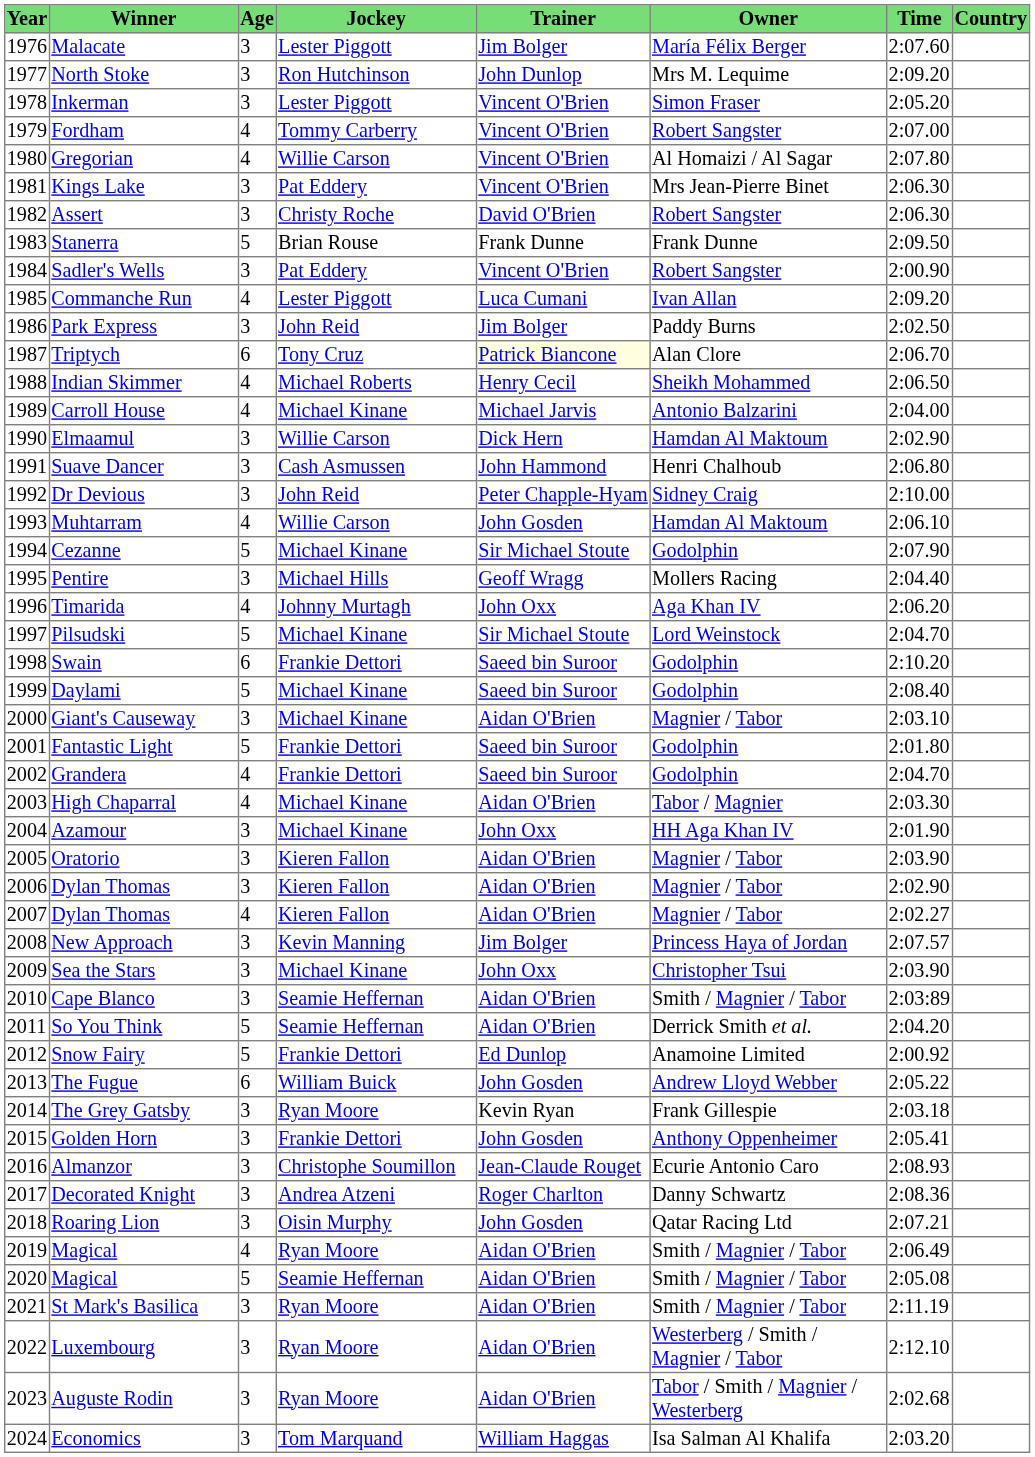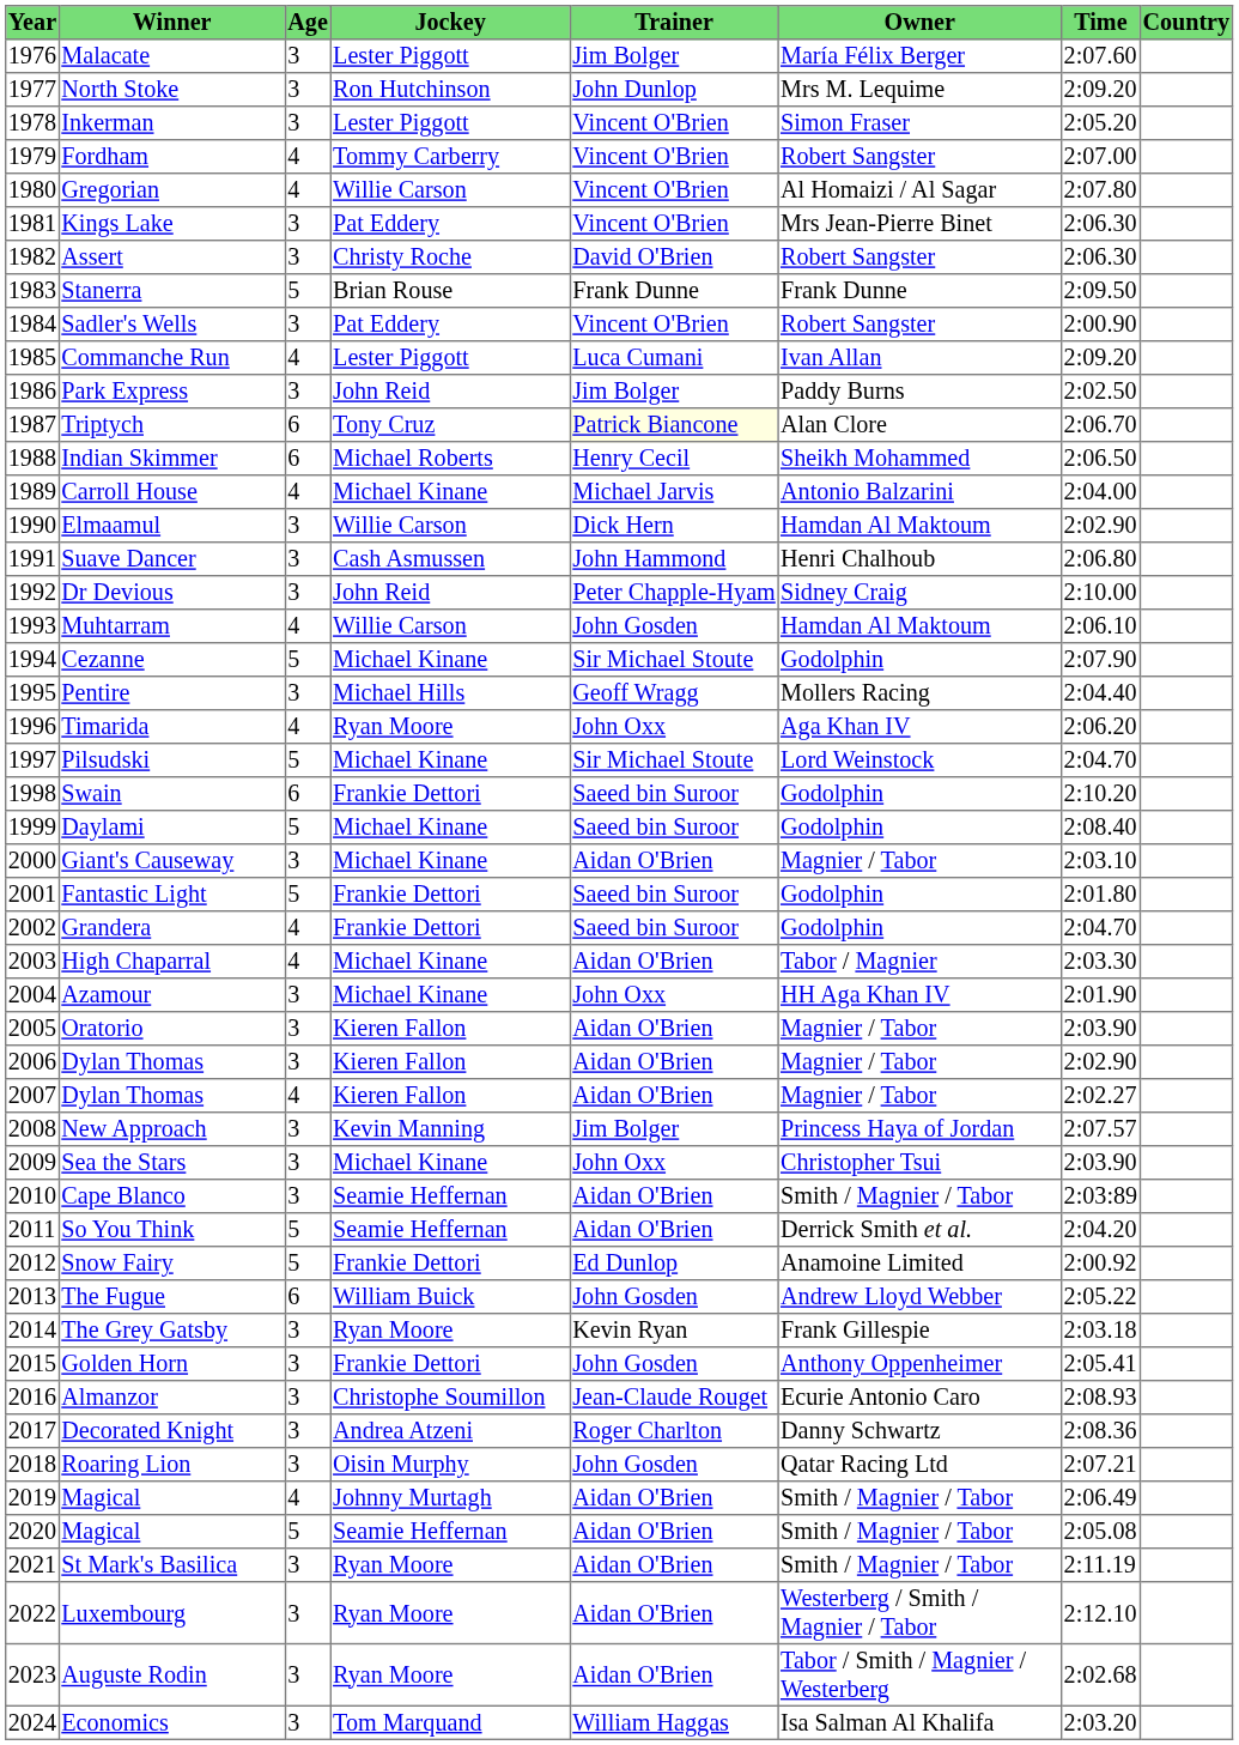Indian Skimmer | Age: 4 -> 6
Timarida | Jockey: Johnny Murtagh -> Ryan Moore
2019 / Magical | Jockey: Ryan Moore -> Johnny Murtagh
